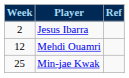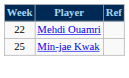- row: 2 | Jesus Ibarra
Mehdi Ouamri | Week: 12 -> 22
